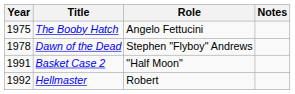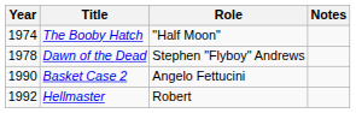The Booby Hatch | Year: 1975 -> 1974
The Booby Hatch | Role: Angelo Fettucini -> "Half Moon"
Basket Case 2 | Year: 1991 -> 1990
Basket Case 2 | Role: "Half Moon" -> Angelo Fettucini
